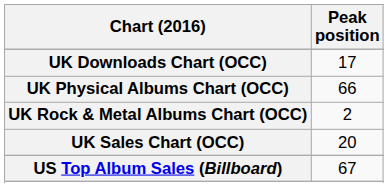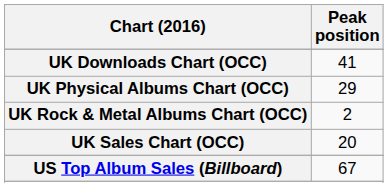UK Downloads Chart (OCC) | Peak position: 17 -> 41
UK Physical Albums Chart (OCC) | Peak position: 66 -> 29
